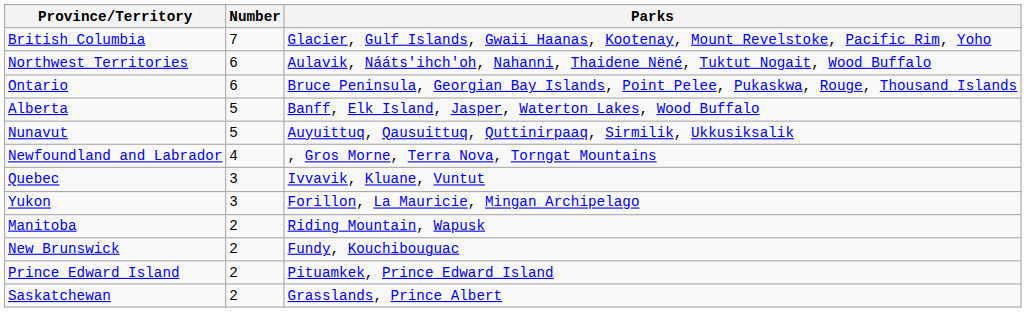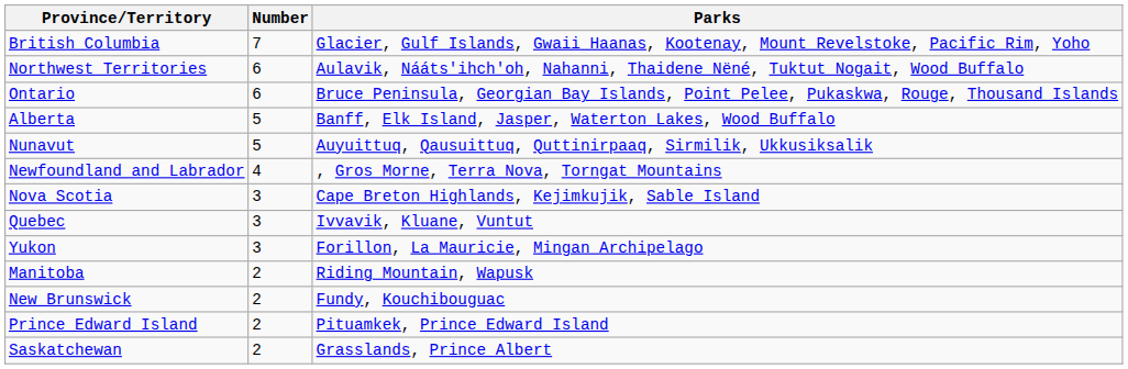+ row: Nova Scotia | 3 | Cape Breton Highlands, Kejimkujik, Sable Island
